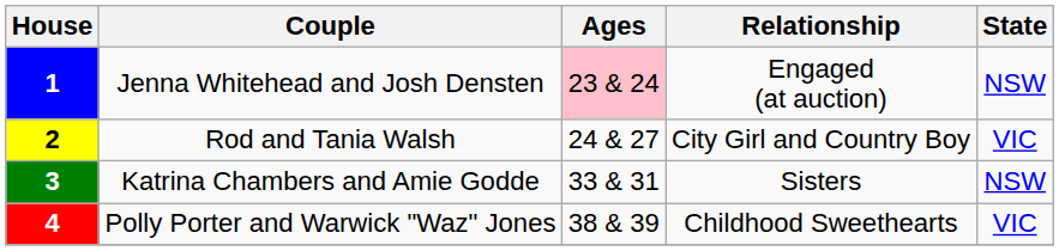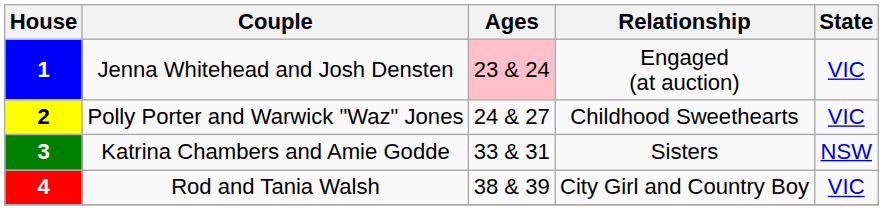1 | State: NSW -> VIC
2 | Couple: Rod and Tania Walsh -> Polly Porter and Warwick "Waz" Jones
2 | Relationship: City Girl and Country Boy -> Childhood Sweethearts
4 | Couple: Polly Porter and Warwick "Waz" Jones -> Rod and Tania Walsh
4 | Relationship: Childhood Sweethearts -> City Girl and Country Boy
